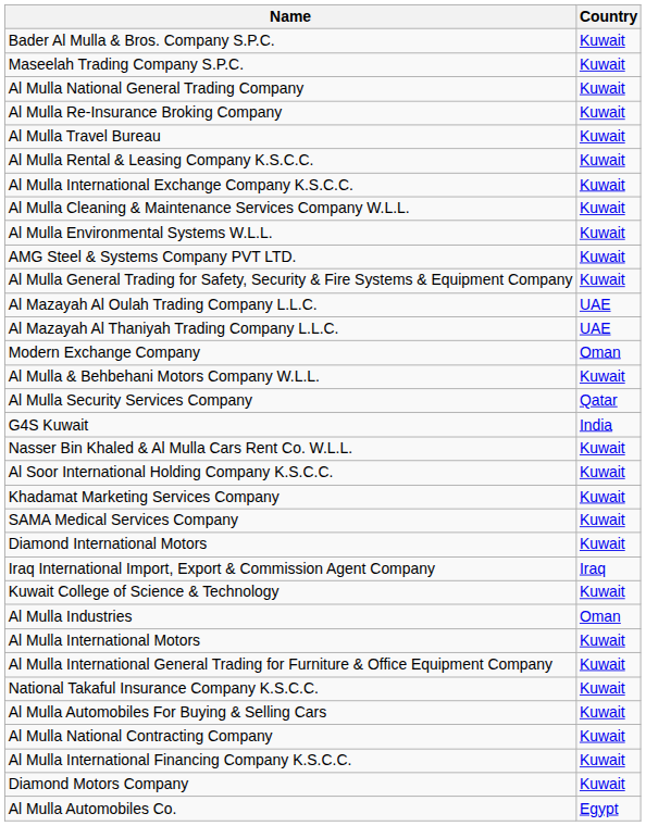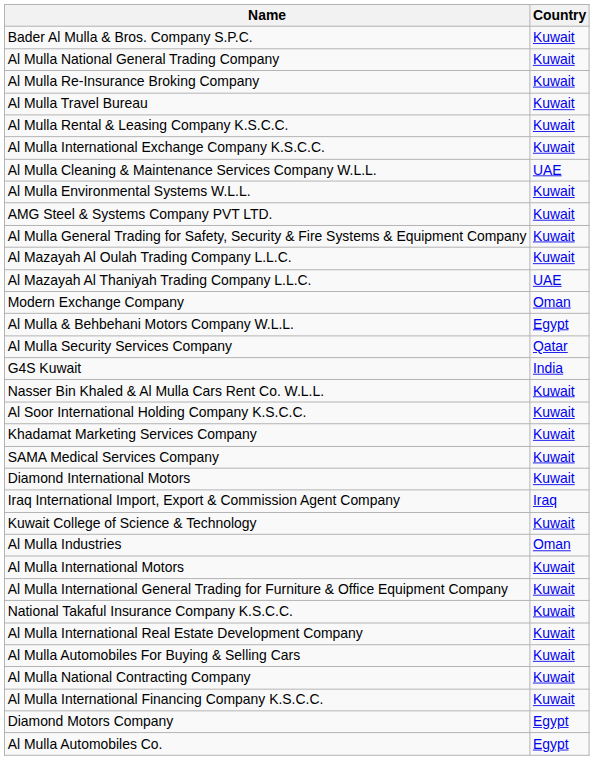- row: Maseelah Trading Company S.P.C. | Kuwait
Al Mulla Cleaning & Maintenance Services Company W.L.L. | Country: Kuwait -> UAE
Al Mazayah Al Oulah Trading Company L.L.C. | Country: UAE -> Kuwait
Al Mulla & Behbehani Motors Company W.L.L. | Country: Kuwait -> Egypt
+ row: Al Mulla International Real Estate Development Company | Kuwait
Diamond Motors Company | Country: Kuwait -> Egypt
